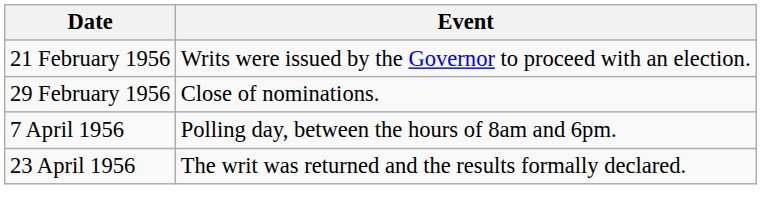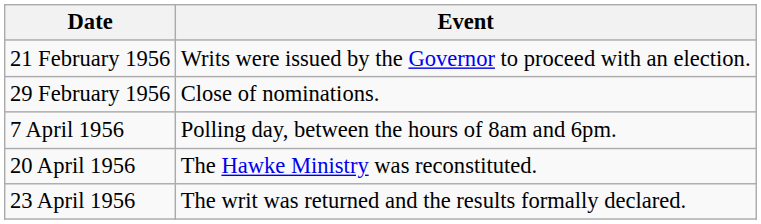+ row: 20 April 1956 | The Hawke Ministry was reconstituted.
